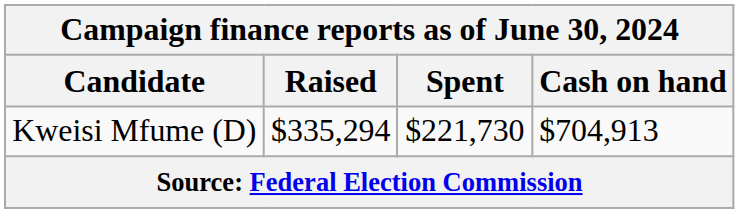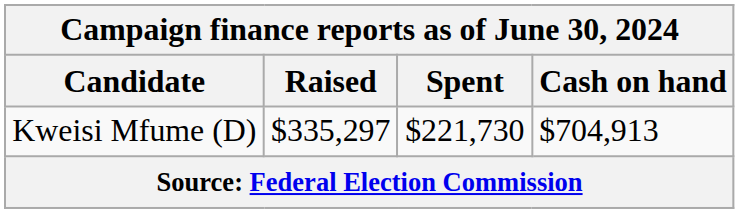Kweisi Mfume (D) | Raised: $335,294 -> $335,297
